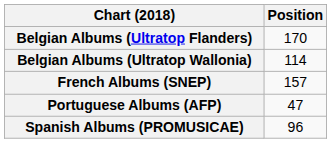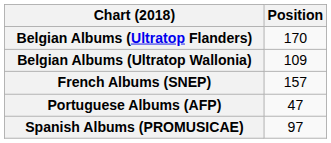Belgian Albums (Ultratop Wallonia) | Position: 114 -> 109
Spanish Albums (PROMUSICAE) | Position: 96 -> 97
